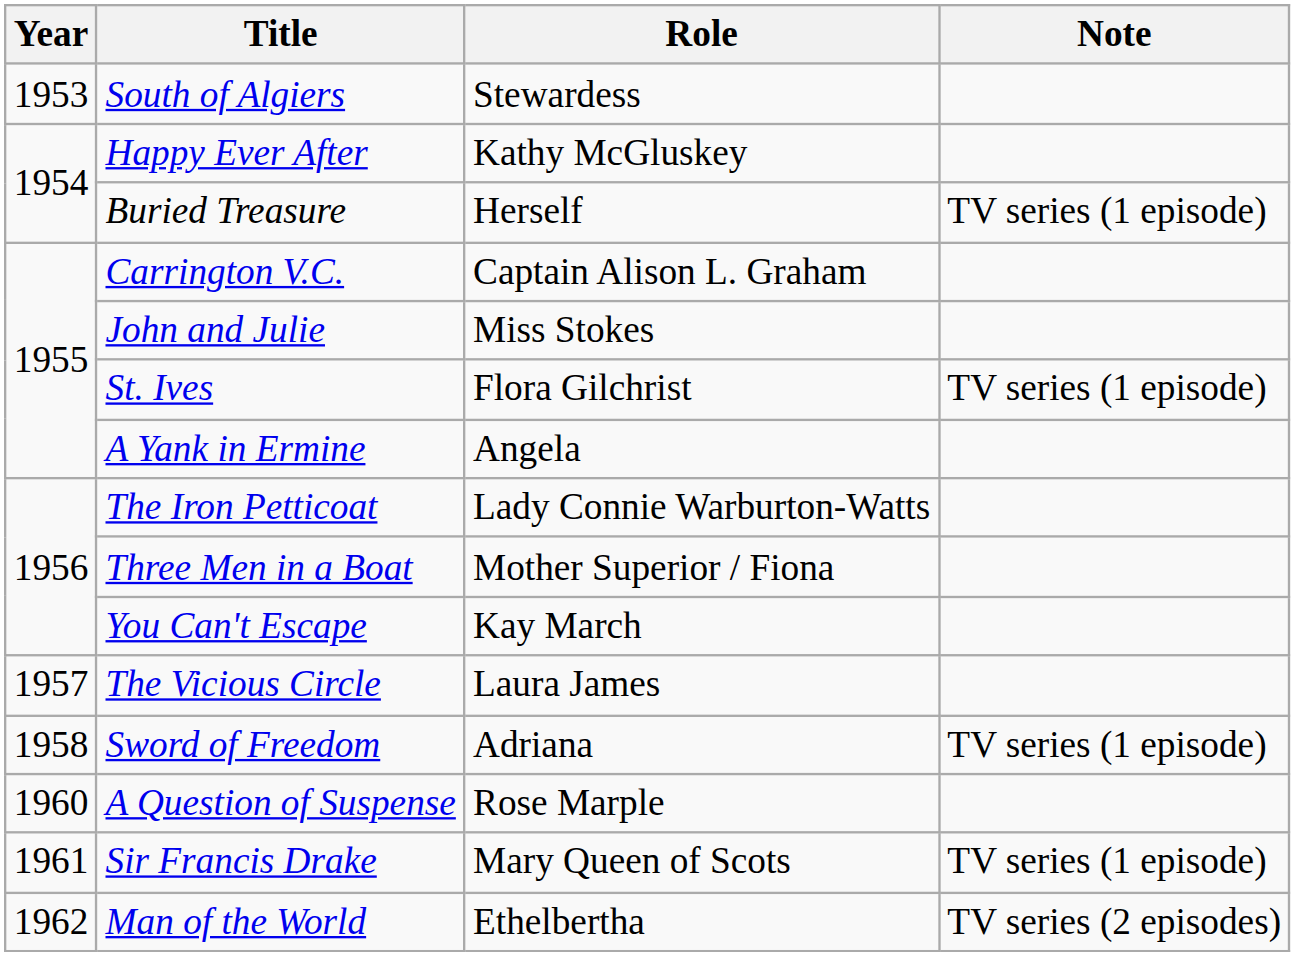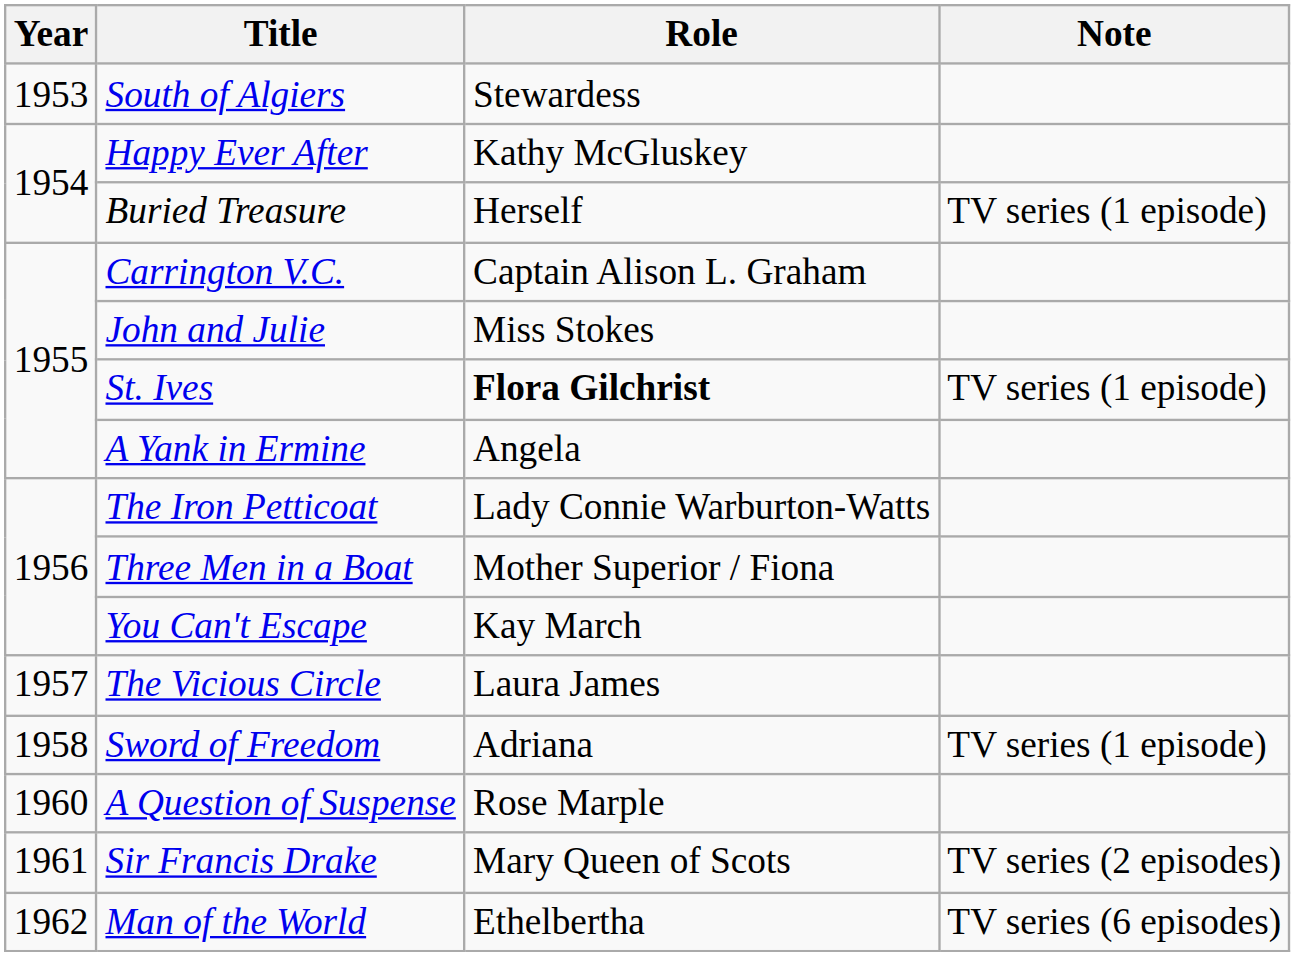St. Ives | Role: normal -> bold
Sir Francis Drake | Note: TV series (1 episode) -> TV series (2 episodes)
Man of the World | Note: TV series (2 episodes) -> TV series (6 episodes)
